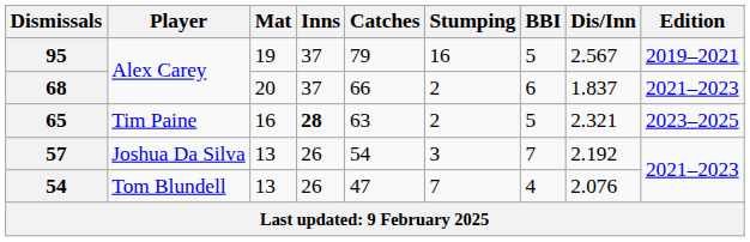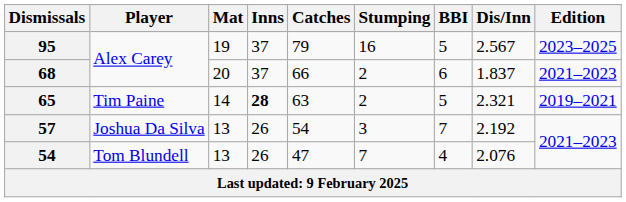95 | Edition: 2019–2021 -> 2023–2025
65 | Mat: 16 -> 14
65 | Edition: 2023–2025 -> 2019–2021
